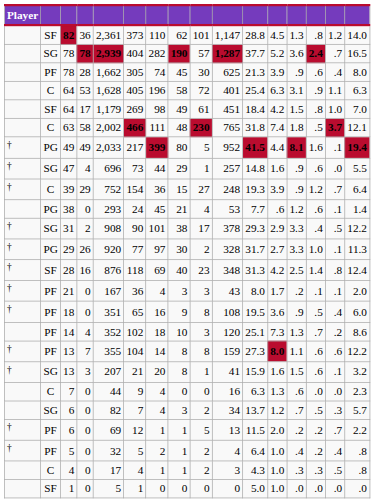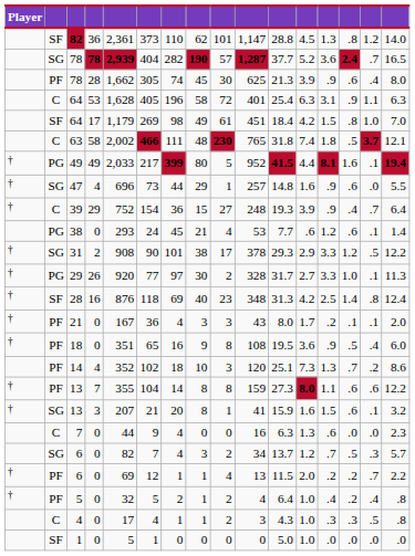39 | column 14: 1.2 -> .4
31 | column 14: .4 -> 1.2
PF / 6 | column 9: 5 -> 4
